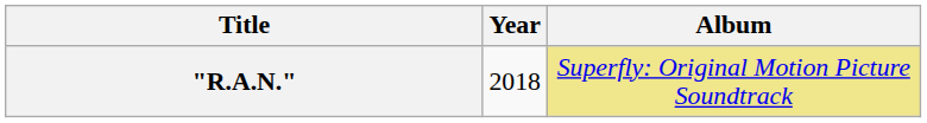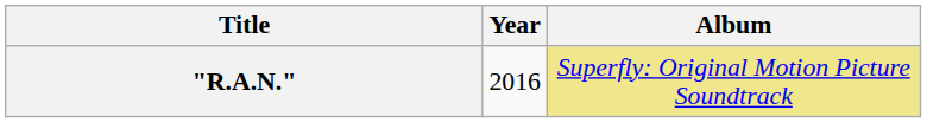"R.A.N." | Year: 2018 -> 2016
